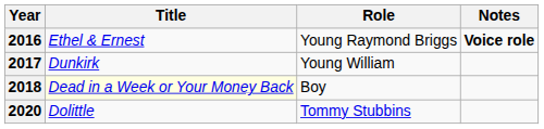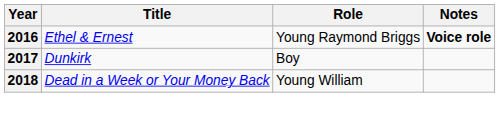2017 | Role: Young William -> Boy
2018 | Title: lightyellow background -> no background
2018 | Role: Boy -> Young William
- row: 2020 | Dolittle | Tommy Stubbins
